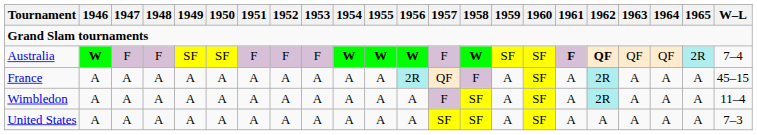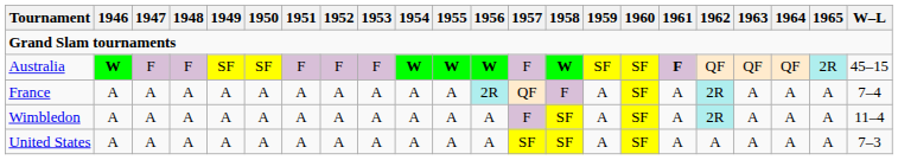Australia | 1962: bold -> normal
Australia | W–L: 7–4 -> 45–15
France | W–L: 45–15 -> 7–4
